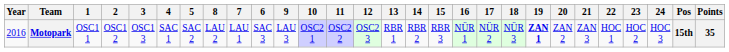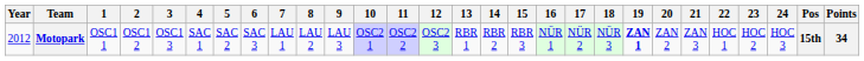columns swapped: 6 <-> 8
Motopark | Year: 2016 -> 2012
Motopark | Points: 35 -> 34
